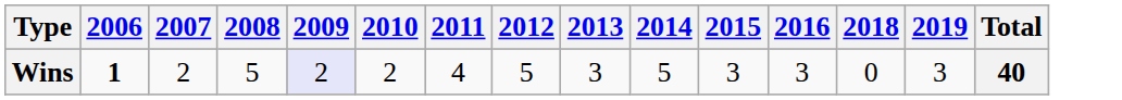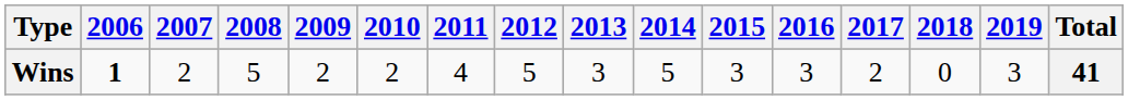+ column: 2017 | 2
Wins | 2009: lavender background -> no background
Wins | Total: 40 -> 41
